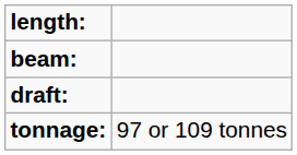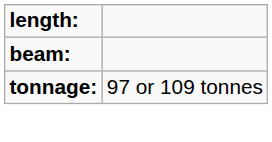- row: draft:
